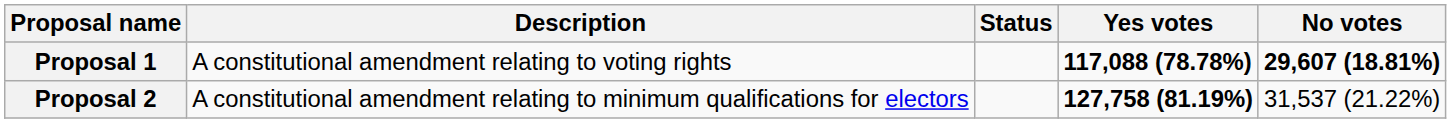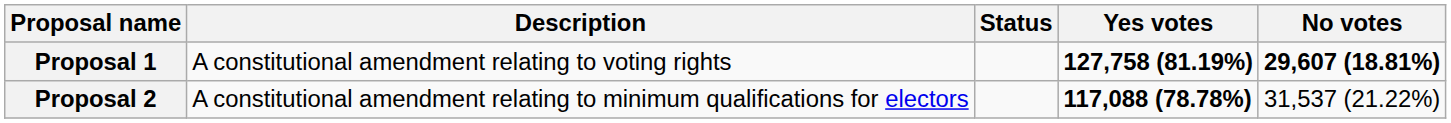Proposal 1 | Yes votes: 117,088 (78.78%) -> 127,758 (81.19%)
Proposal 2 | Yes votes: 127,758 (81.19%) -> 117,088 (78.78%)
